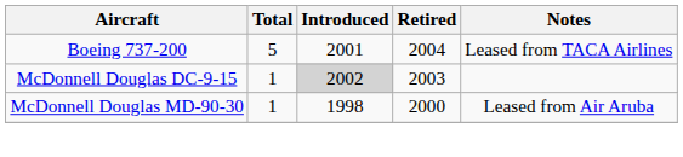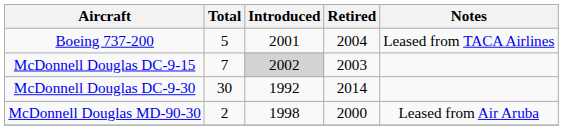McDonnell Douglas DC-9-15 | Total: 1 -> 7
+ row: McDonnell Douglas DC-9-30 | 30 | 1992 | 2014
McDonnell Douglas MD-90-30 | Total: 1 -> 2
